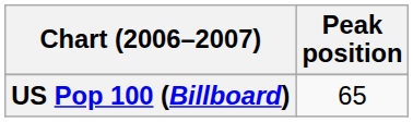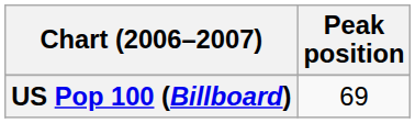US Pop 100 (Billboard) | Peak position: 65 -> 69
